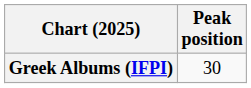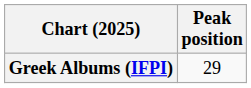Greek Albums (IFPI) | Peak position: 30 -> 29
